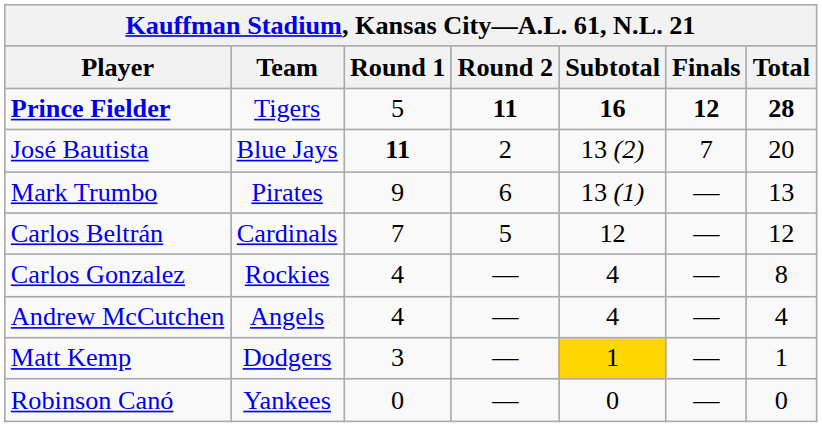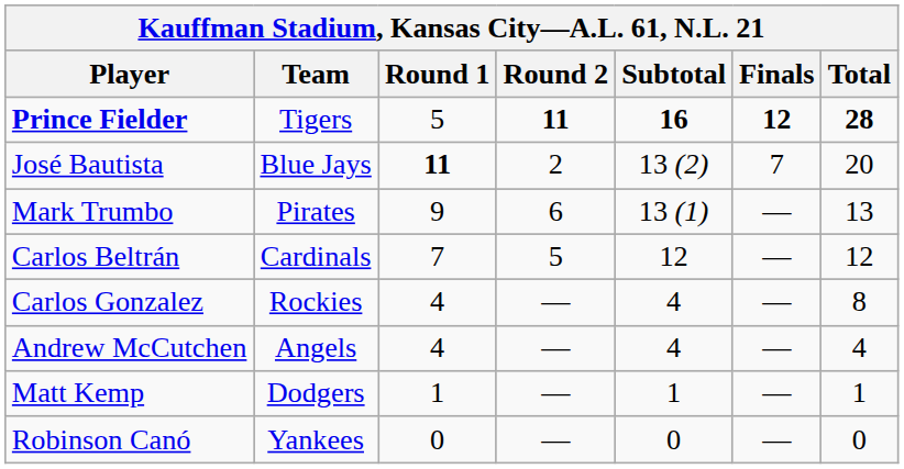Matt Kemp | Round 1: 3 -> 1
Matt Kemp | Subtotal: gold background -> no background
